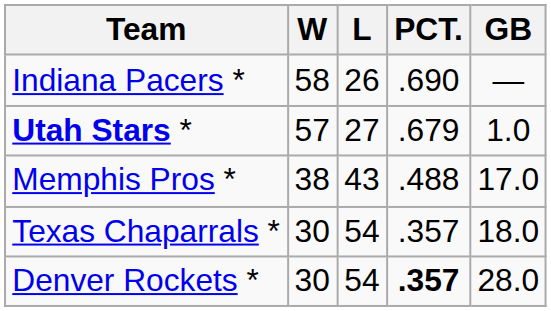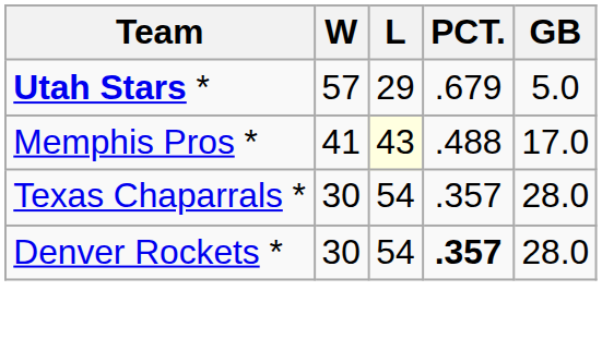- row: Indiana Pacers * | 58 | 26 | .690 | —
Utah Stars * | L: 27 -> 29
Utah Stars * | GB: 1.0 -> 5.0
Memphis Pros * | W: 38 -> 41
Memphis Pros * | L: no background -> lightyellow background
Texas Chaparrals * | GB: 18.0 -> 28.0
